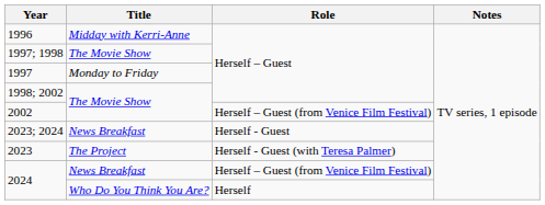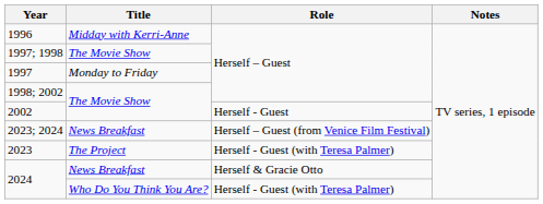2002 | Role: Herself – Guest (from Venice Film Festival) -> Herself - Guest
2023; 2024 | Role: Herself - Guest -> Herself – Guest (from Venice Film Festival)
2024 / News Breakfast | Role: Herself – Guest (from Venice Film Festival) -> Herself & Gracie Otto
2024 / Who Do You Think You Are? | Role: Herself -> Herself - Guest (with Teresa Palmer)
